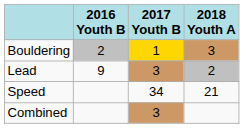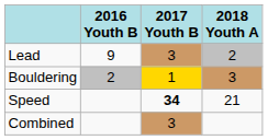rows swapped: Lead <-> Bouldering
Speed | 2017 Youth B: normal -> bold
